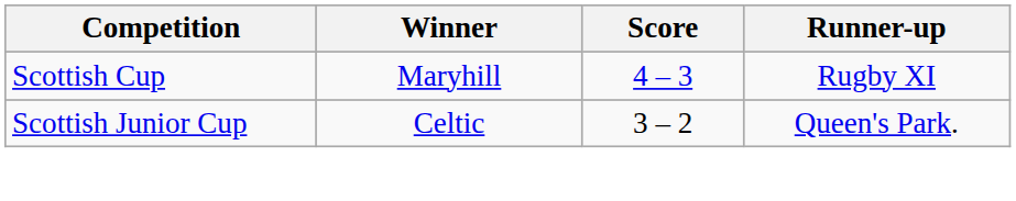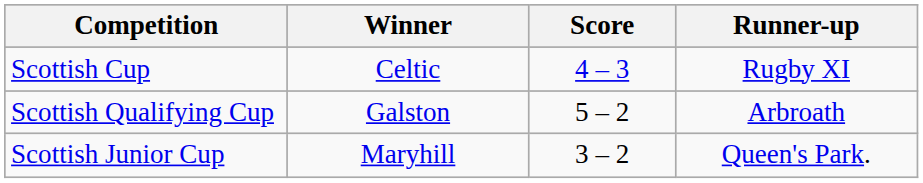Scottish Cup | Winner: Maryhill -> Celtic
+ row: Scottish Qualifying Cup | Galston | 5 – 2 | Arbroath
Scottish Junior Cup | Winner: Celtic -> Maryhill
